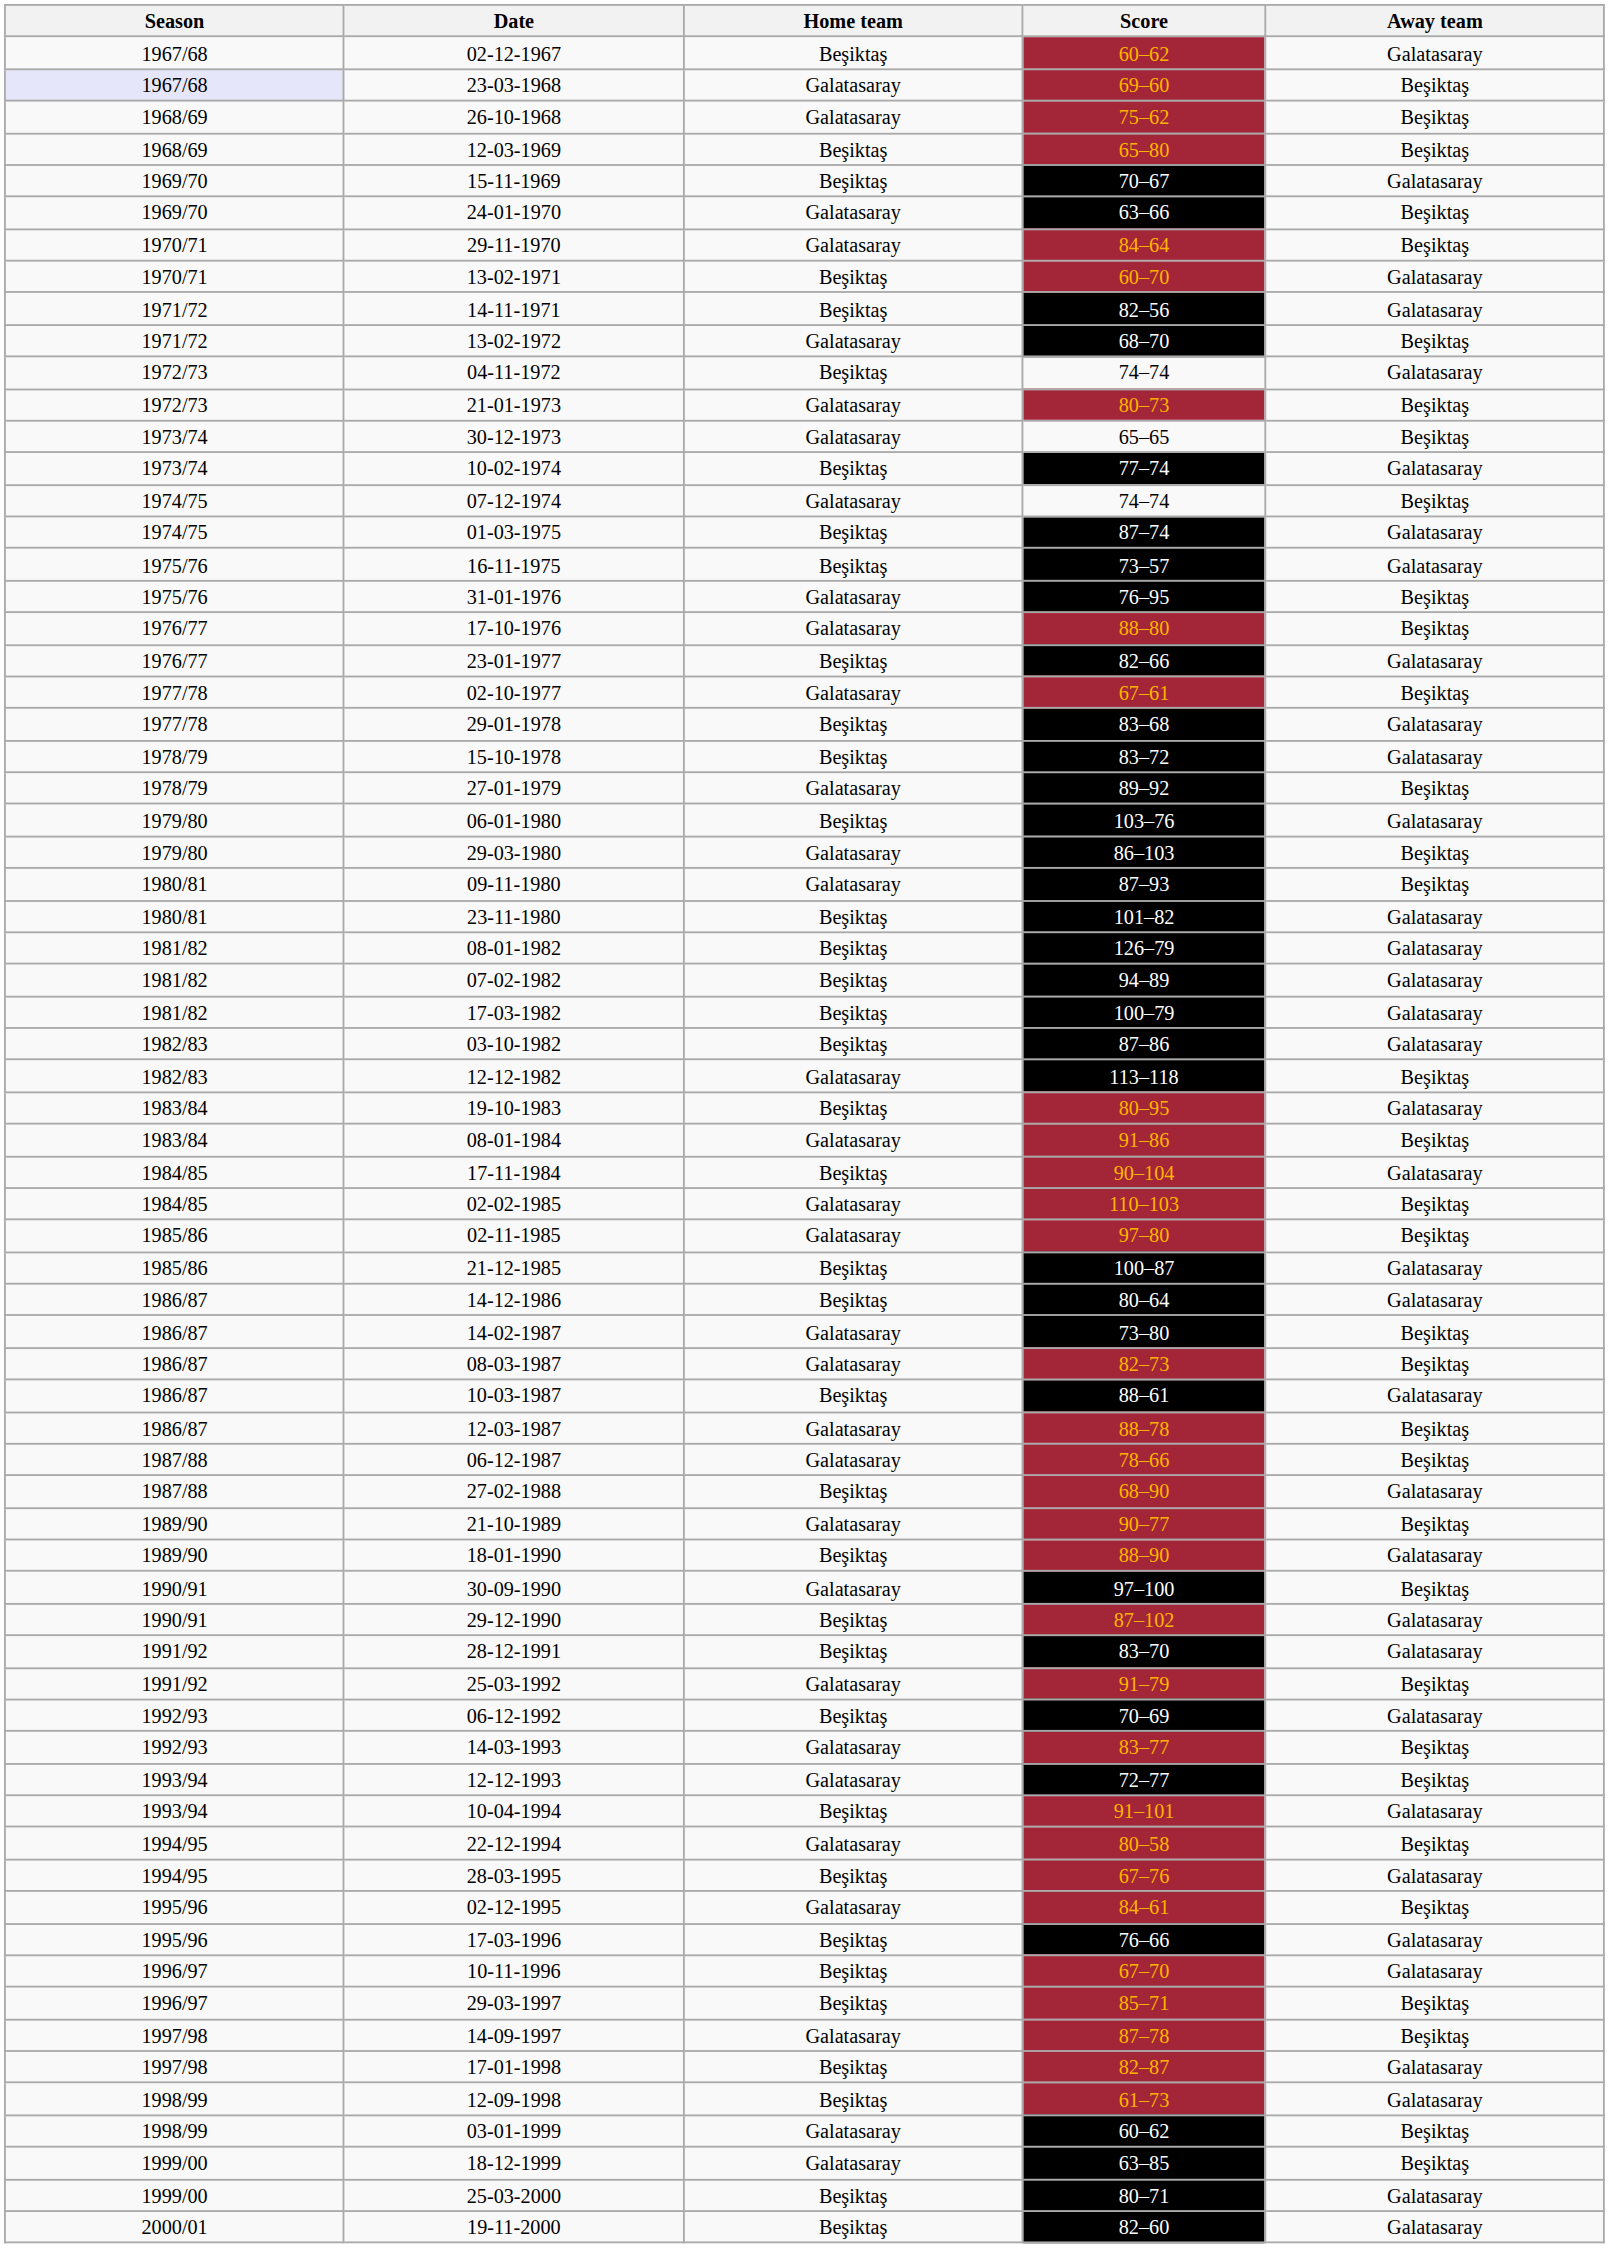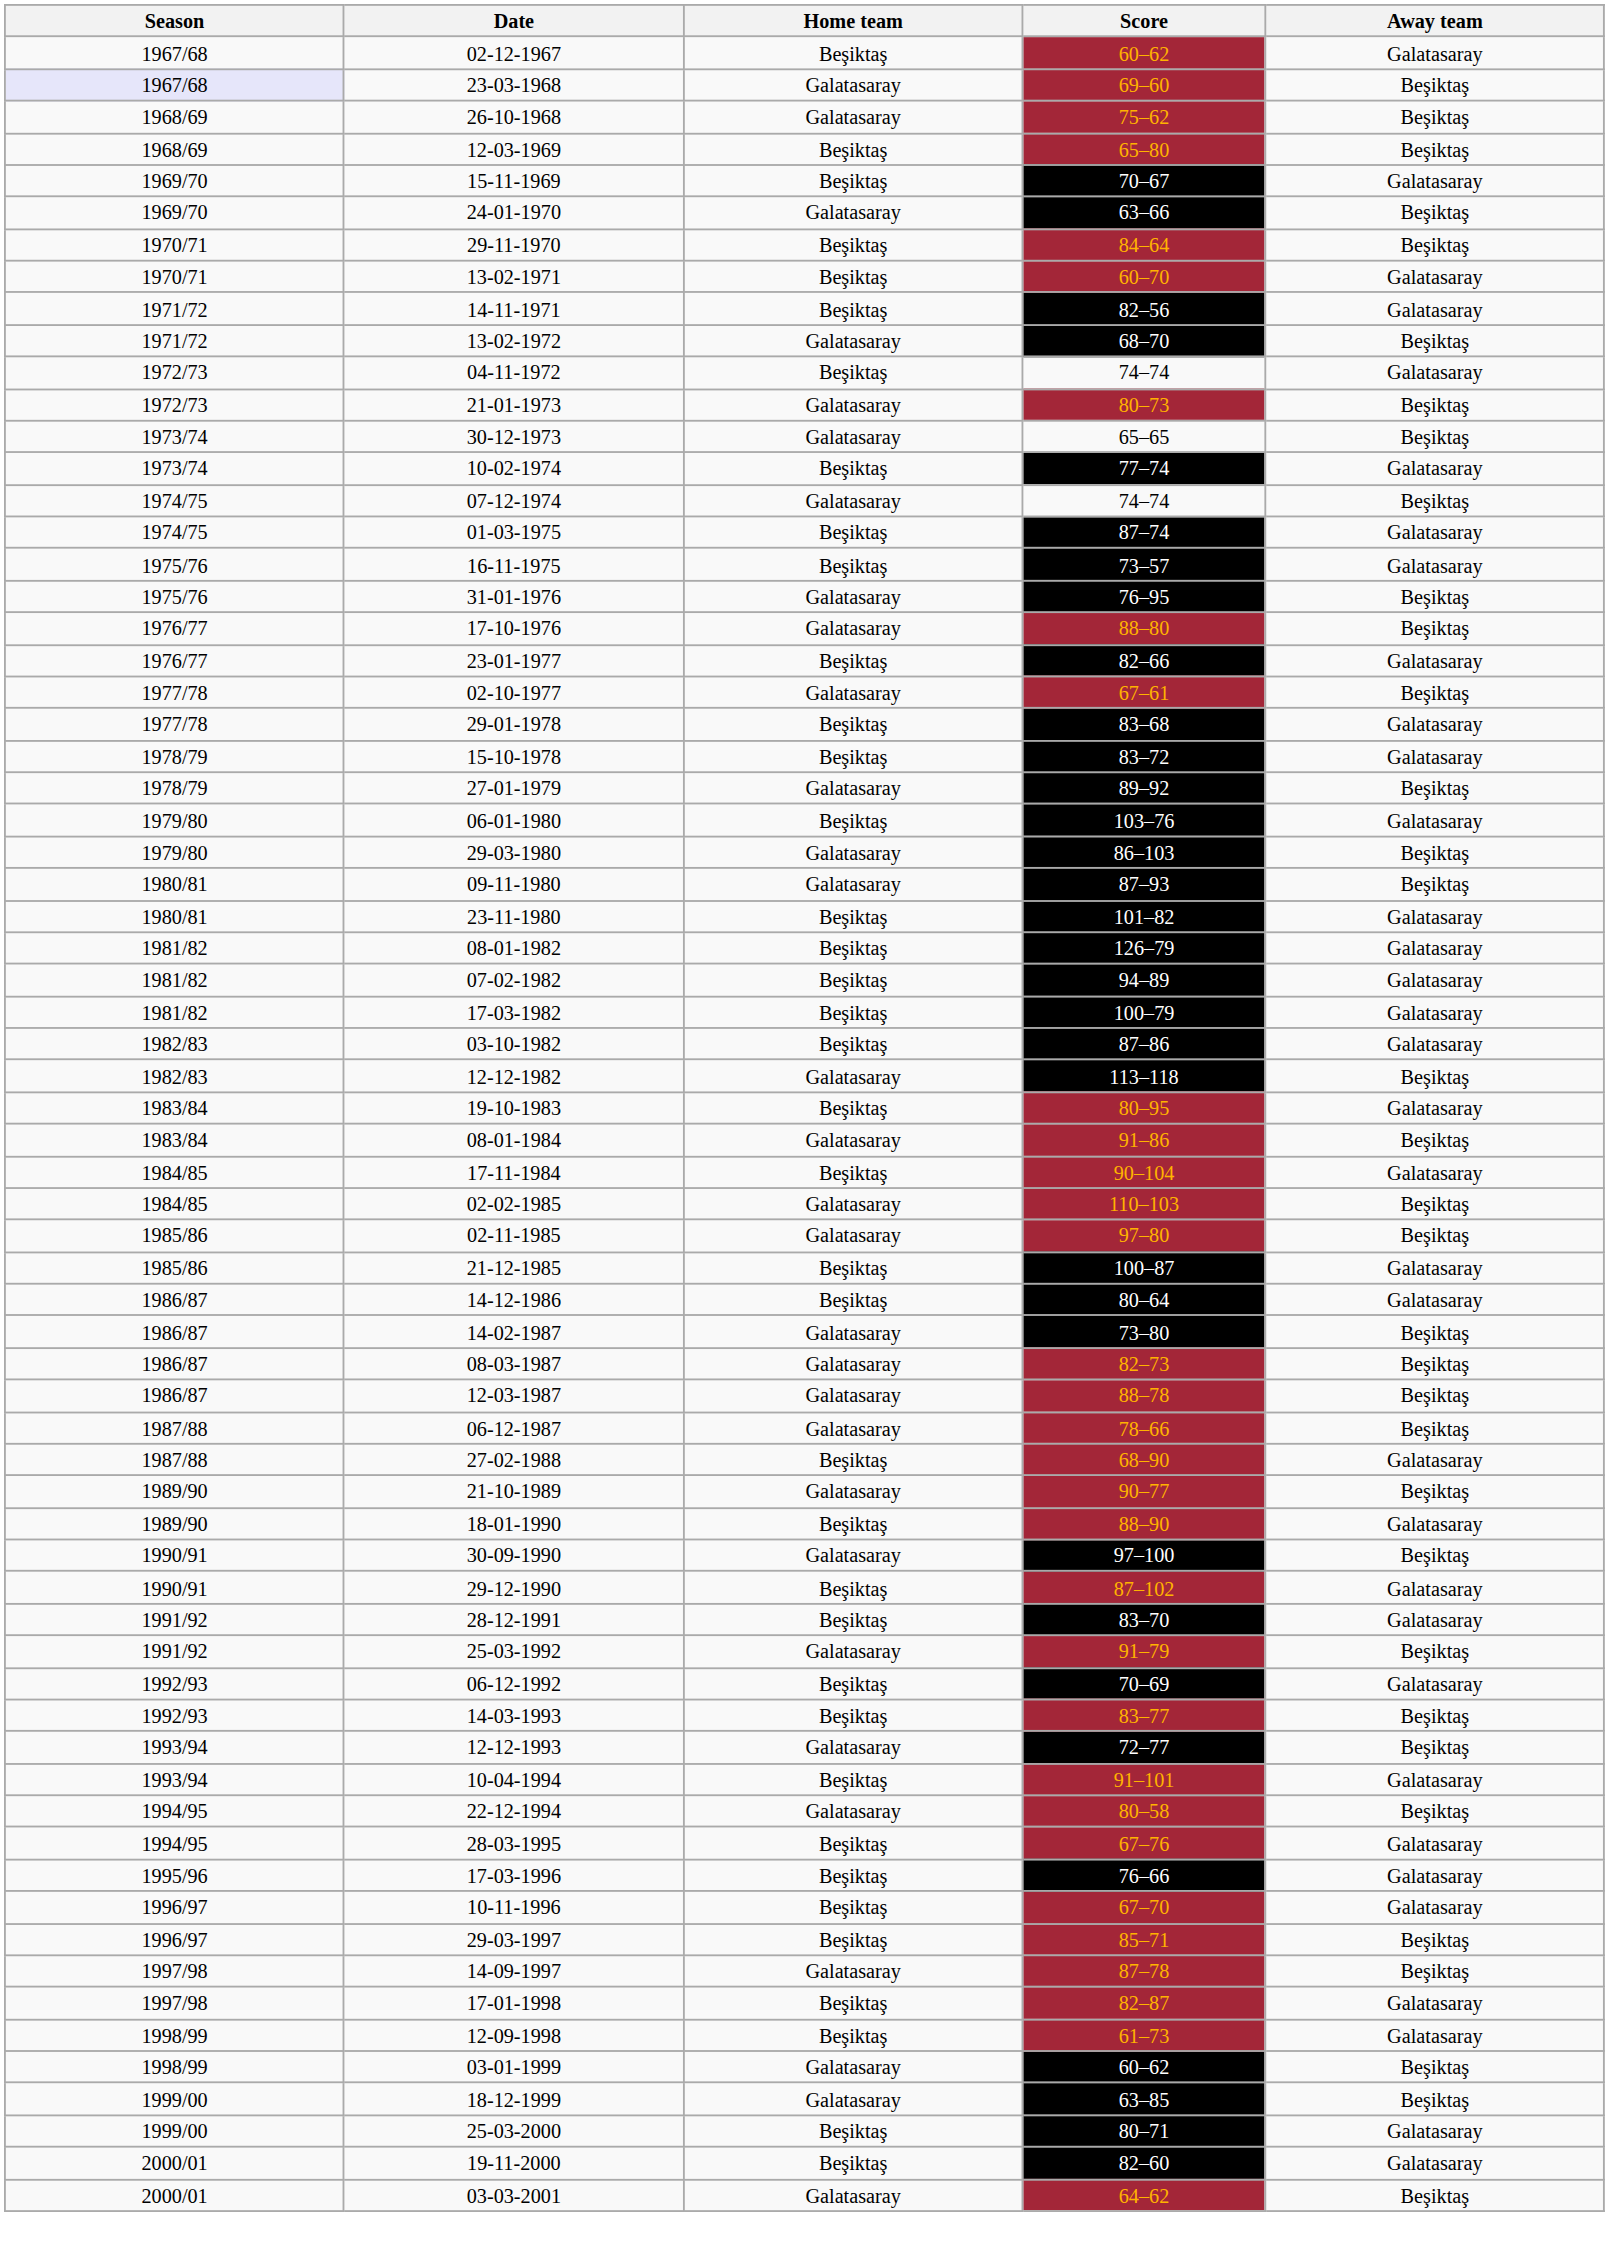29-11-1970 | Home team: Galatasaray -> Beşiktaş
- row: 1986/87 | 10-03-1987 | Beşiktaş | 88–61 | Galatasaray
14-03-1993 | Home team: Galatasaray -> Beşiktaş
- row: 1995/96 | 02-12-1995 | Galatasaray | 84–61 | Beşiktaş
+ row: 2000/01 | 03-03-2001 | Galatasaray | 64–62 | Beşiktaş
